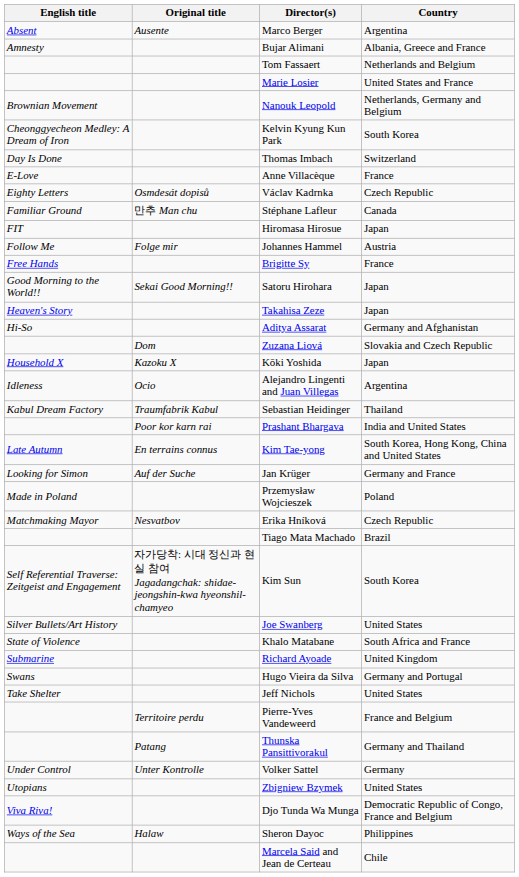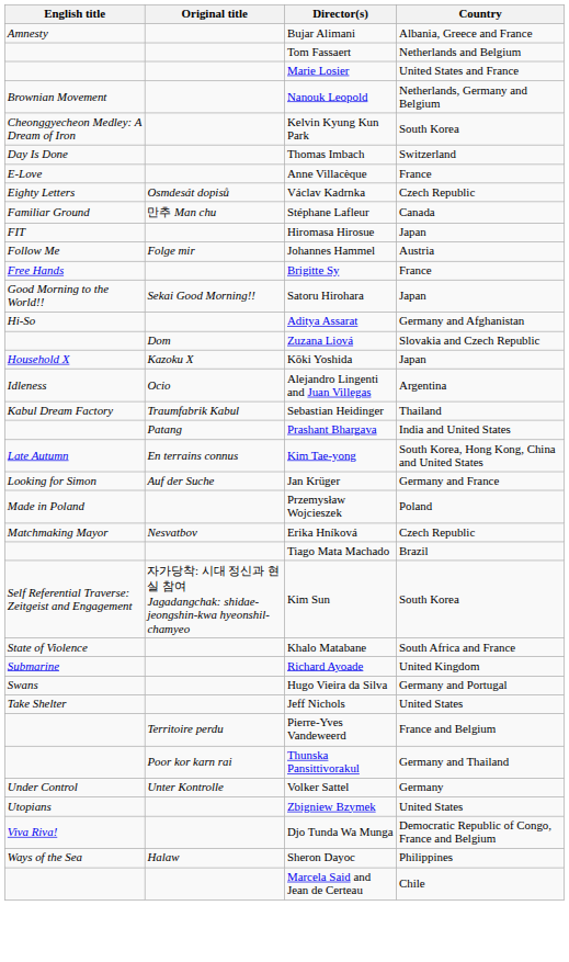- row: Absent | Ausente | Marco Berger | Argentina
- row: Heaven's Story | Takahisa Zeze | Japan
Prashant Bhargava | Original title: Poor kor karn rai -> Patang
- row: Silver Bullets/Art History | Joe Swanberg | United States
Thunska Pansittivorakul | Original title: Patang -> Poor kor karn rai
